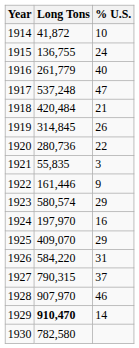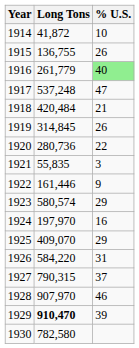1915 | % U.S.: 24 -> 26
1916 | % U.S.: no background -> lightgreen background
1929 | % U.S.: 14 -> 39
